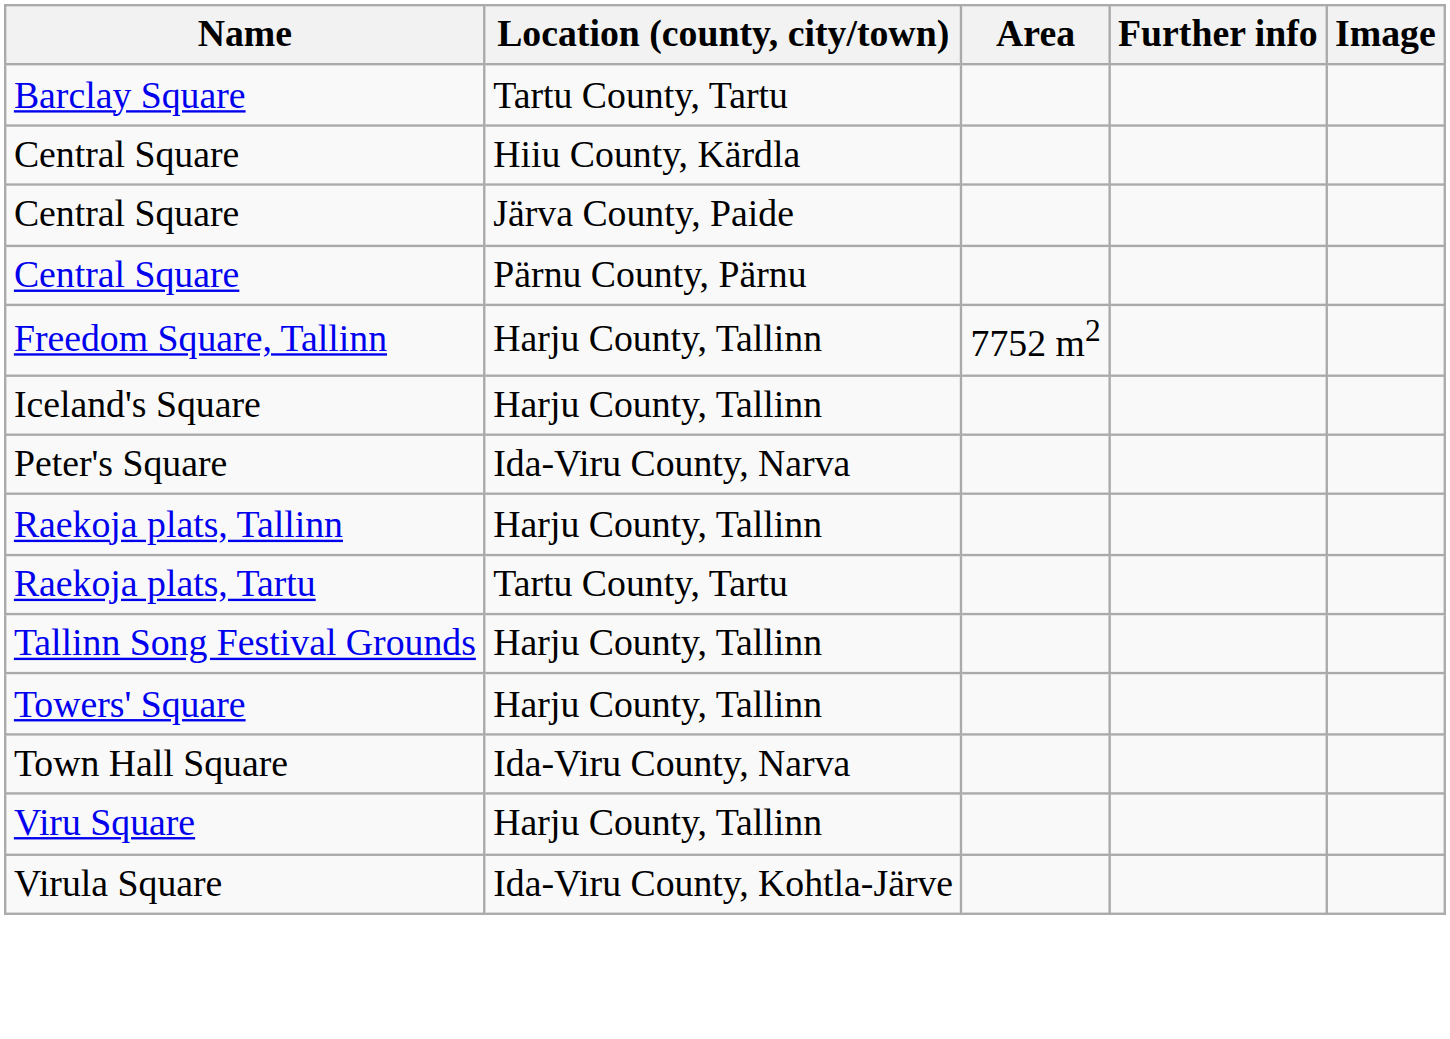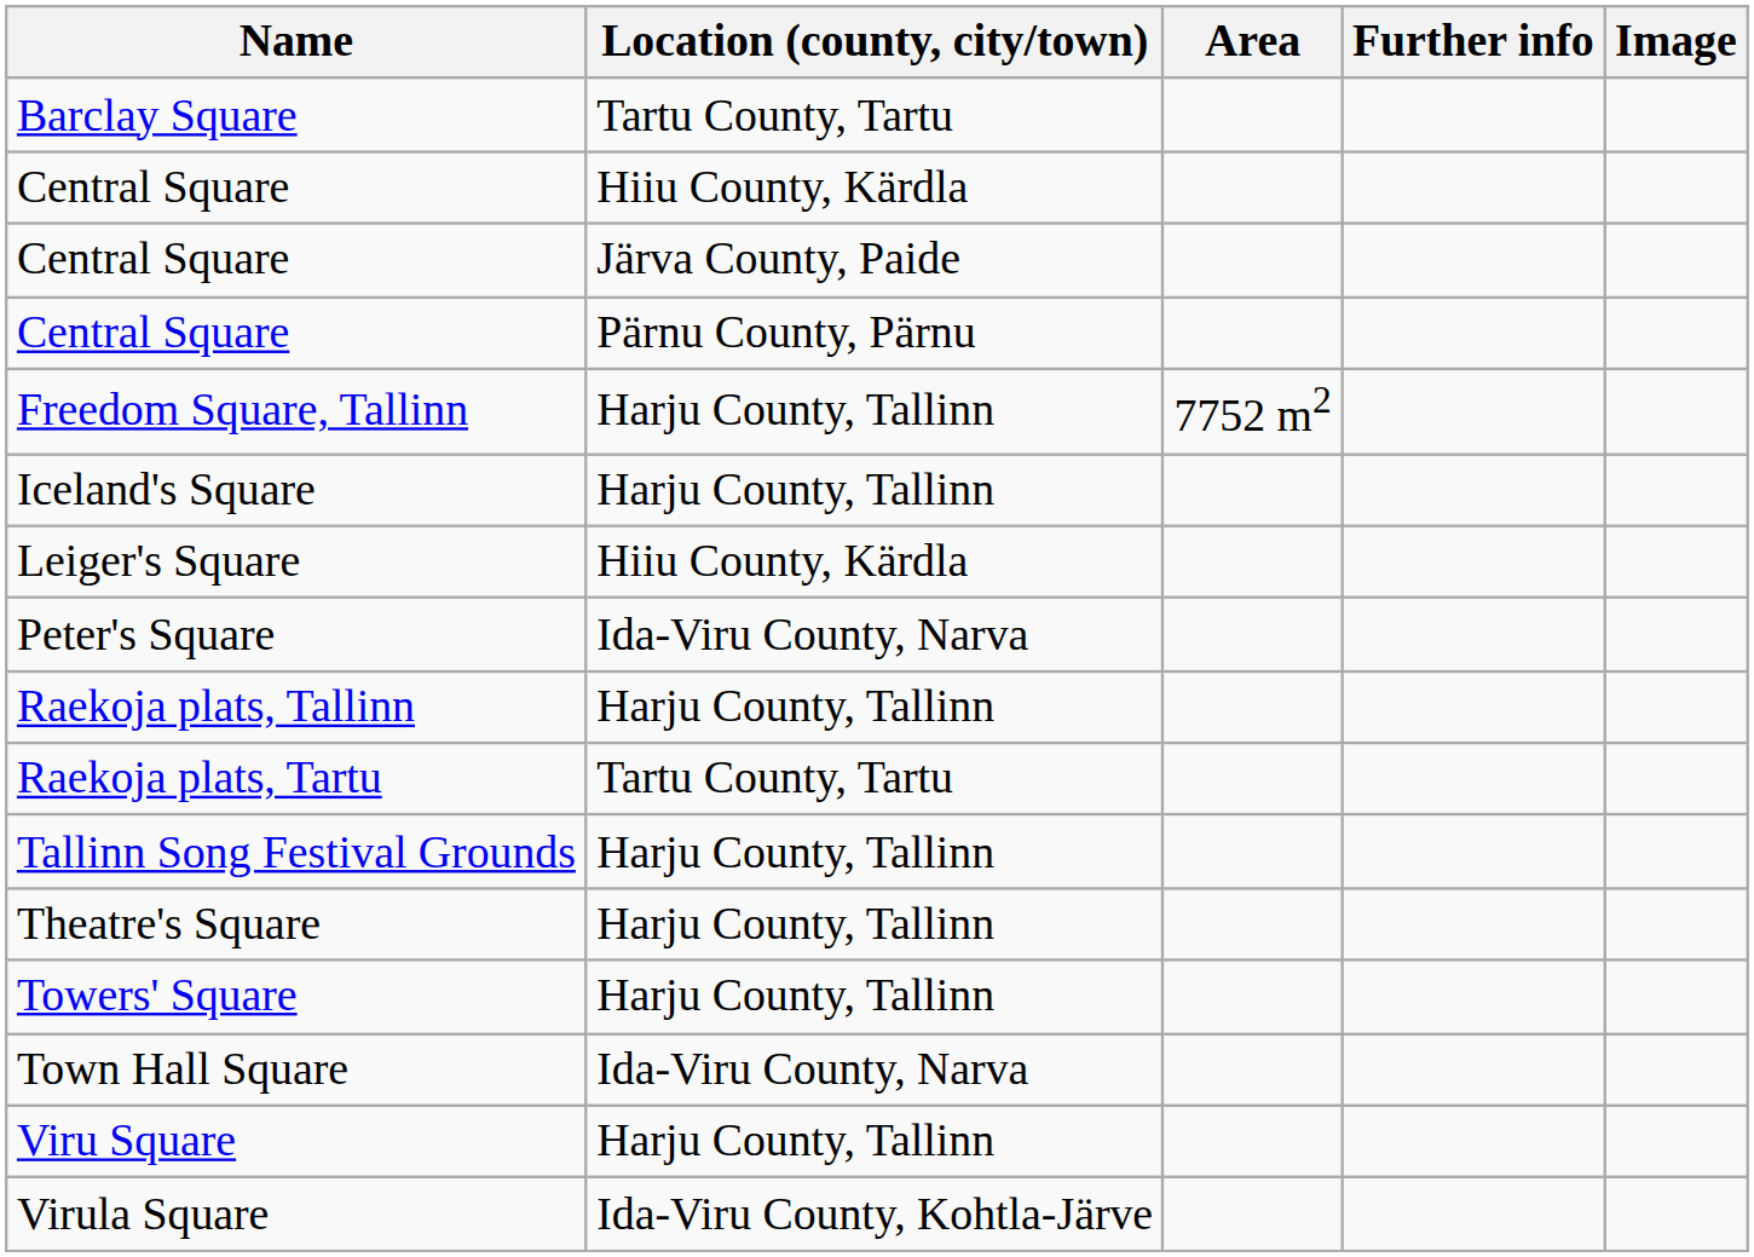+ row: Leiger's Square | Hiiu County, Kärdla
+ row: Theatre's Square | Harju County, Tallinn
